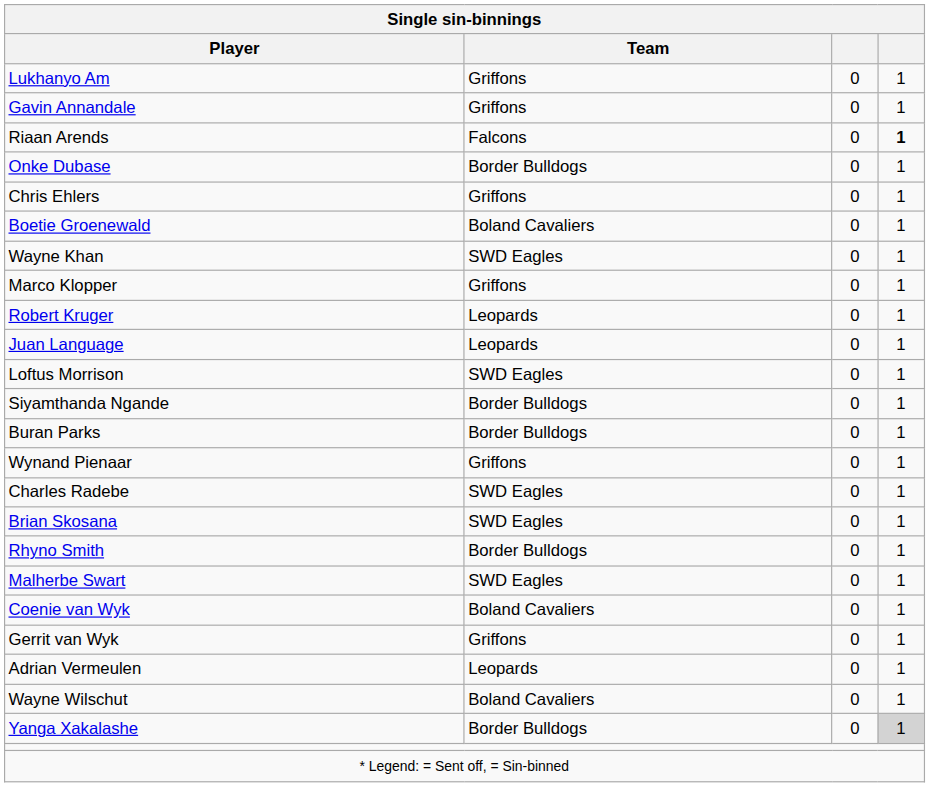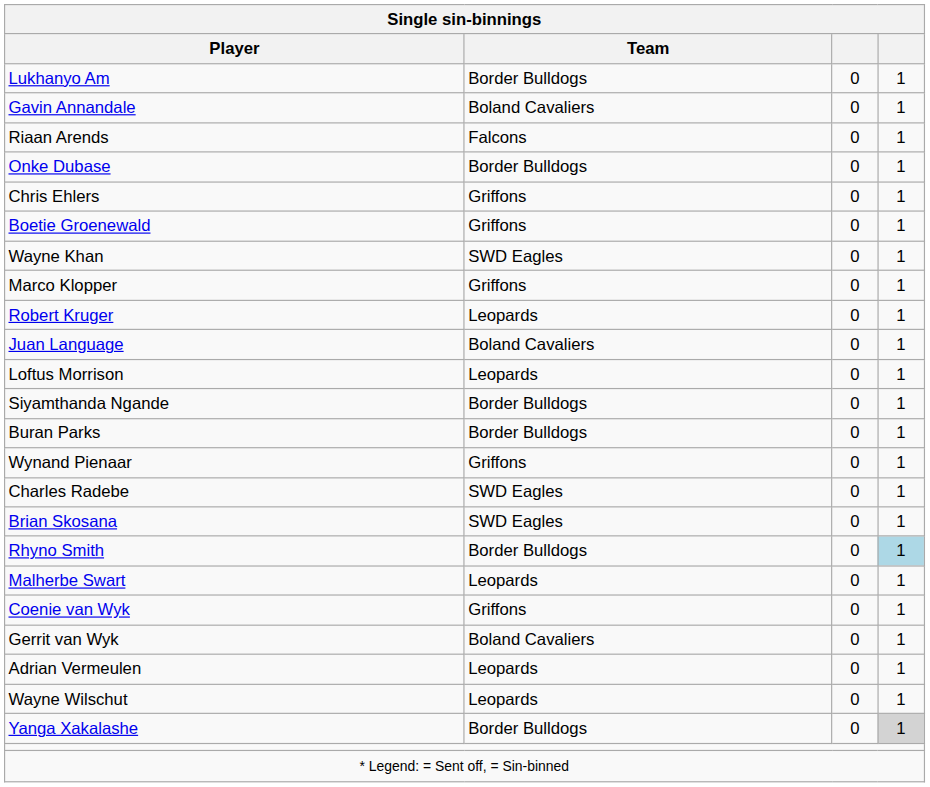Lukhanyo Am | Team: Griffons -> Border Bulldogs
Gavin Annandale | Team: Griffons -> Boland Cavaliers
Riaan Arends | column 4: bold -> normal
Boetie Groenewald | Team: Boland Cavaliers -> Griffons
Juan Language | Team: Leopards -> Boland Cavaliers
Loftus Morrison | Team: SWD Eagles -> Leopards
Rhyno Smith | column 4: no background -> lightblue background
Malherbe Swart | Team: SWD Eagles -> Leopards
Coenie van Wyk | Team: Boland Cavaliers -> Griffons
Gerrit van Wyk | Team: Griffons -> Boland Cavaliers
Wayne Wilschut | Team: Boland Cavaliers -> Leopards
